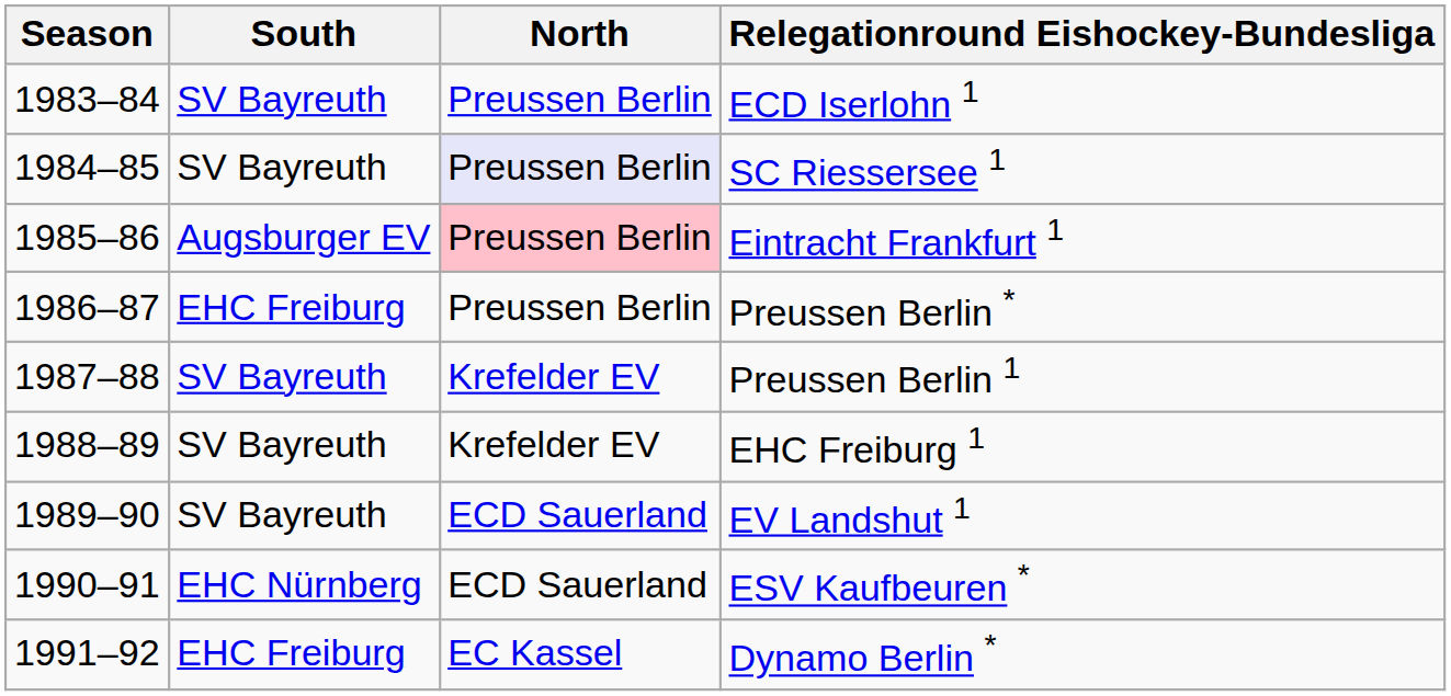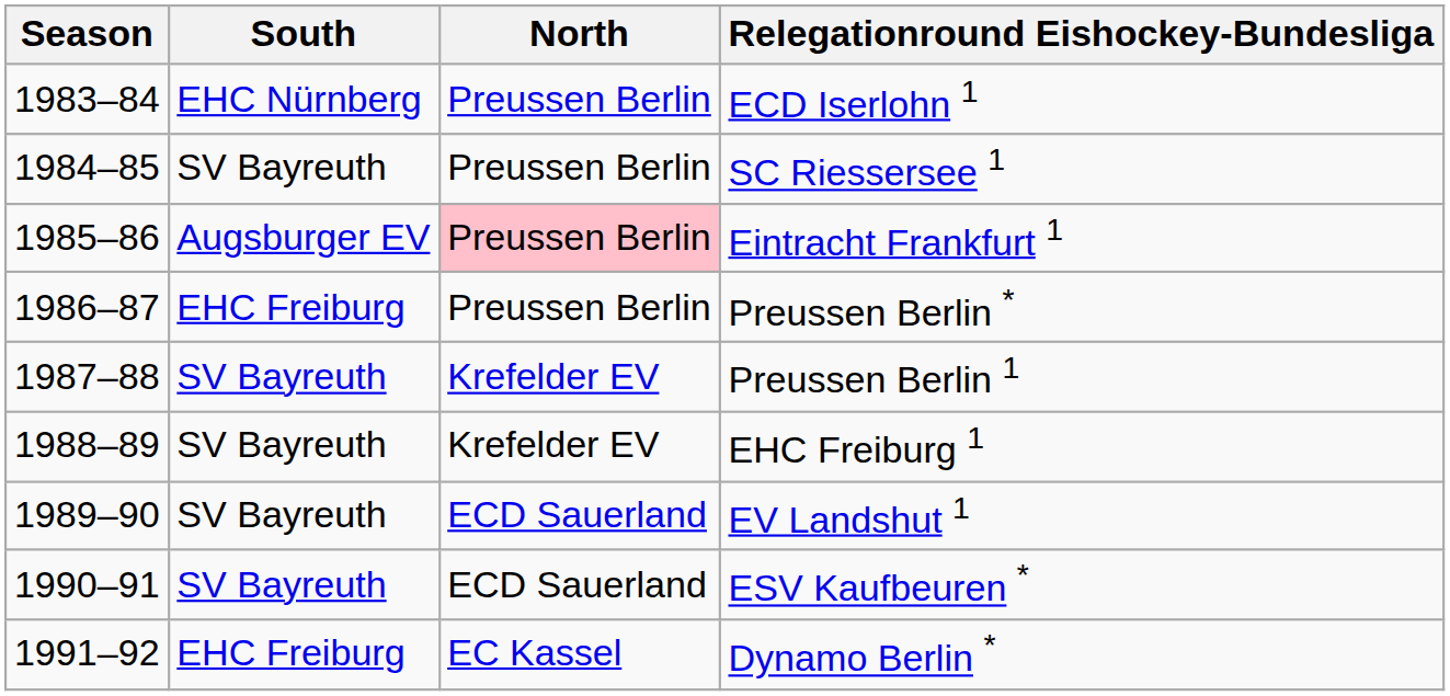ECD Iserlohn 1 | South: SV Bayreuth -> EHC Nürnberg
SC Riessersee 1 | North: lavender background -> no background
ESV Kaufbeuren * | South: EHC Nürnberg -> SV Bayreuth
